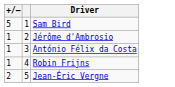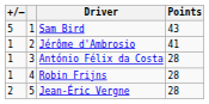+ column: Points | 43 | 41 | 28 | 28 | 28
